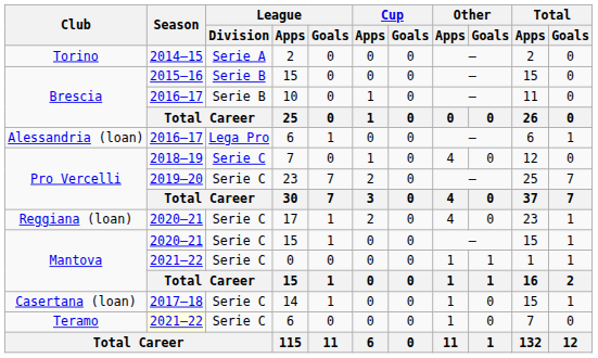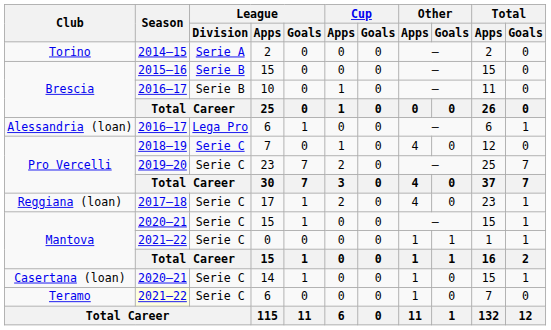17 | Season: 2020–21 -> 2017–18
14 | Season: 2017–18 -> 2020–21
